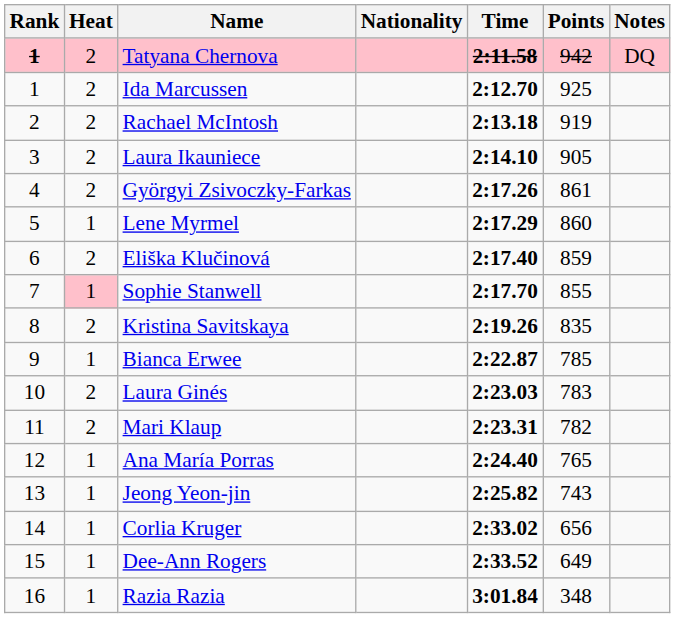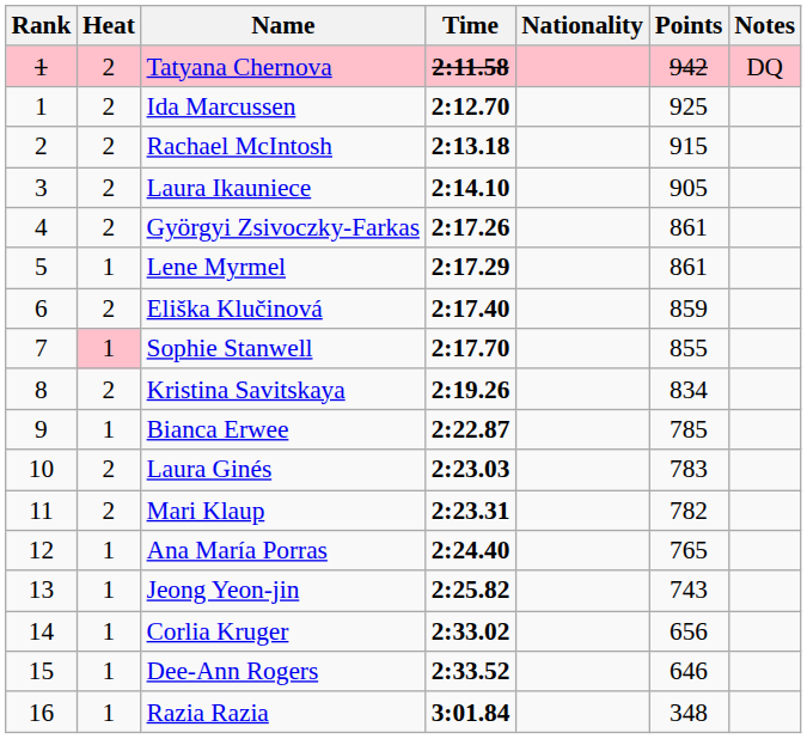columns swapped: Nationality <-> Time
Tatyana Chernova | Rank: bold -> normal
Rachael McIntosh | Points: 919 -> 915
Lene Myrmel | Points: 860 -> 861
Kristina Savitskaya | Points: 835 -> 834
Dee-Ann Rogers | Points: 649 -> 646
